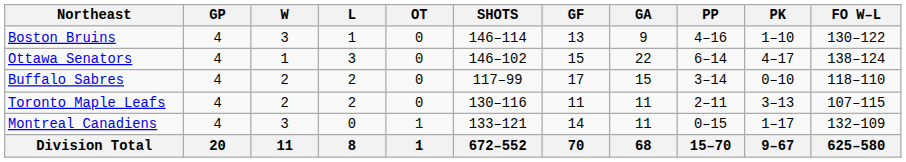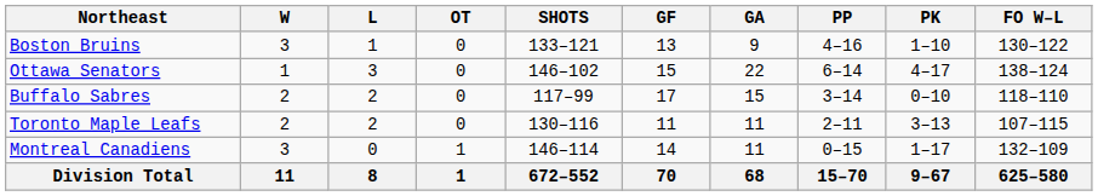- column: GP | 4 | 4 | 4 | 4 | 4 | 20
Boston Bruins | SHOTS: 146–114 -> 133–121
Montreal Canadiens | SHOTS: 133–121 -> 146–114
